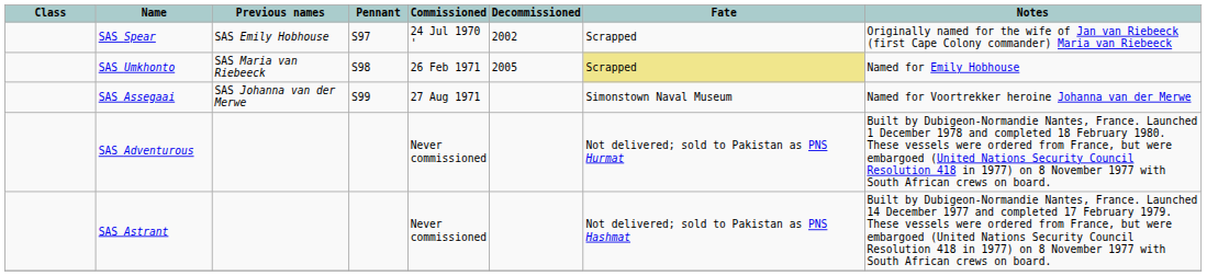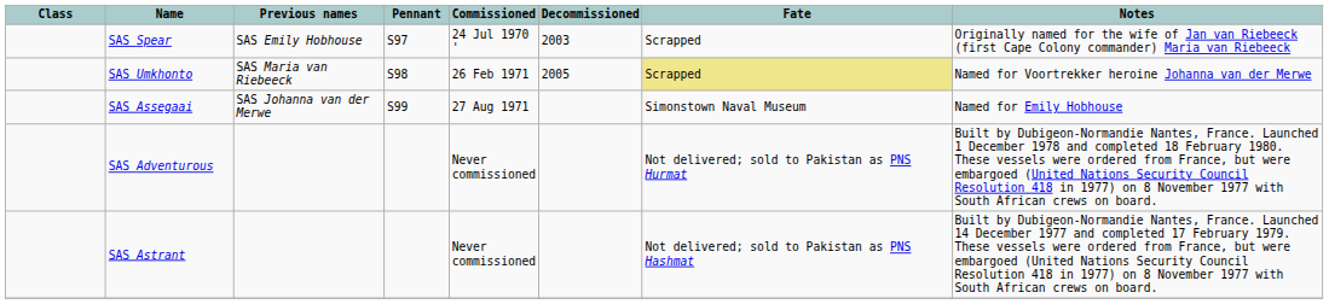SAS Spear | Decommissioned: 2002 -> 2003
SAS Umkhonto | Notes: Named for Emily Hobhouse -> Named for Voortrekker heroine Johanna van der Merwe
SAS Assegaai | Notes: Named for Voortrekker heroine Johanna van der Merwe -> Named for Emily Hobhouse
